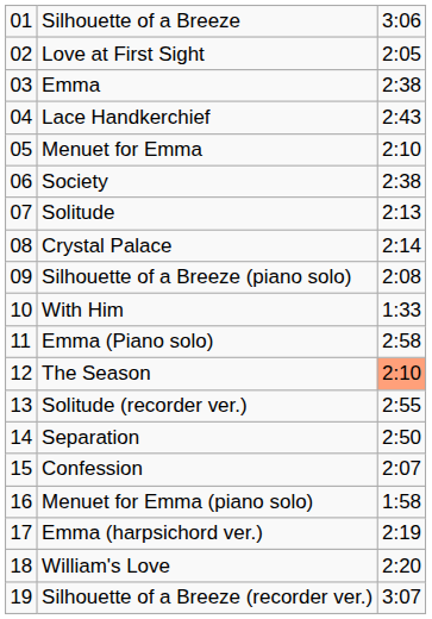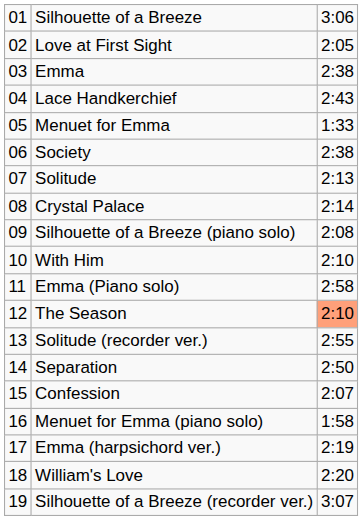Menuet for Emma | column 3: 2:10 -> 1:33
With Him | column 3: 1:33 -> 2:10
